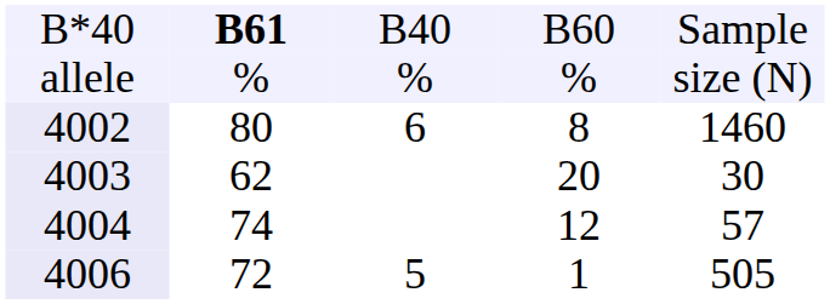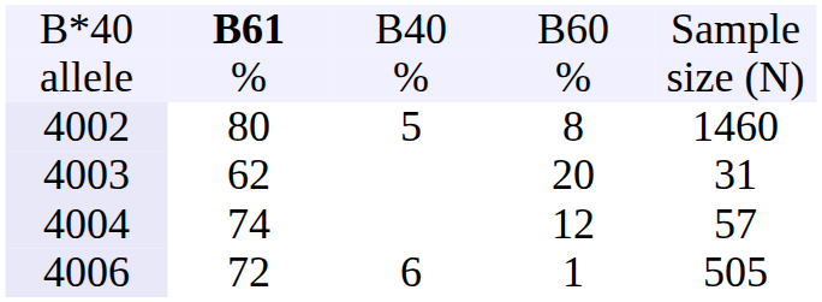4002 | column 3: 6 -> 5
4003 | column 5: 30 -> 31
4006 | column 3: 5 -> 6
